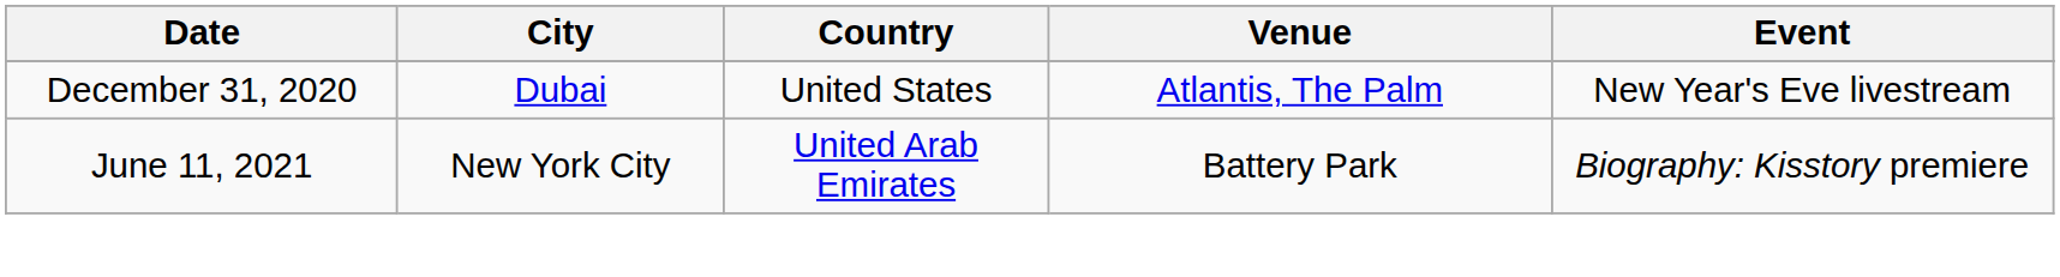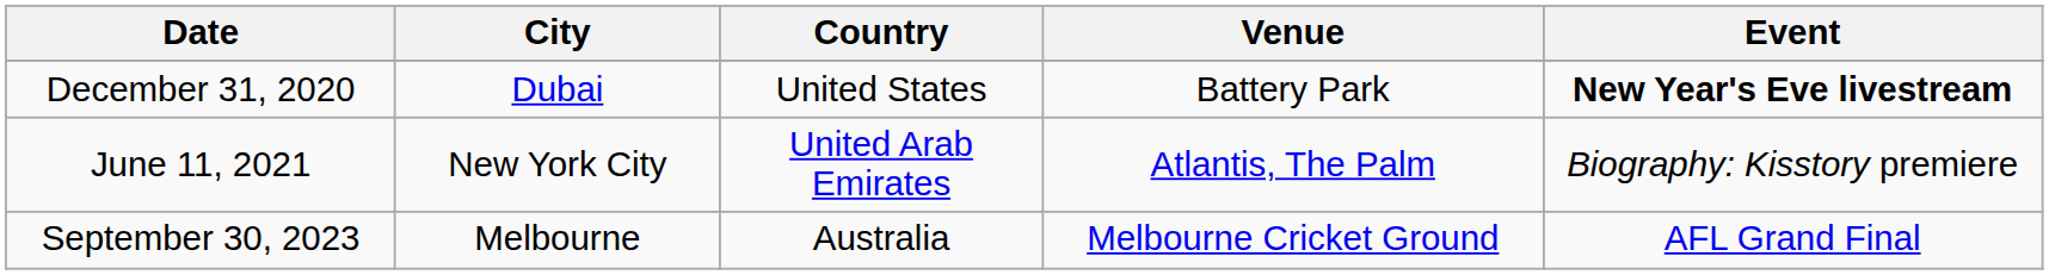December 31, 2020 | Venue: Atlantis, The Palm -> Battery Park
December 31, 2020 | Event: normal -> bold
June 11, 2021 | Venue: Battery Park -> Atlantis, The Palm
+ row: September 30, 2023 | Melbourne | Australia | Melbourne Cricket Ground | AFL Grand Final
